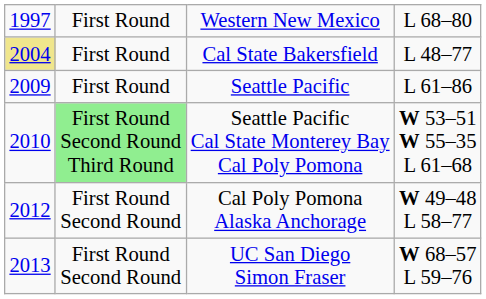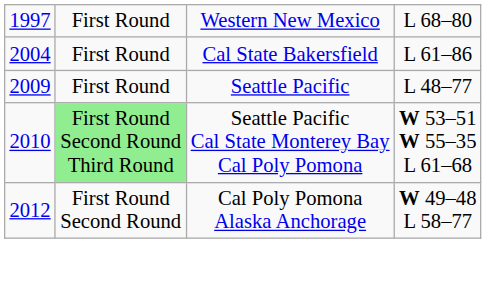Cal State Bakersfield | column 1: khaki background -> no background
Cal State Bakersfield | column 4: L 48–77 -> L 61–86
Seattle Pacific | column 4: L 61–86 -> L 48–77
- row: 2013 | First Round Second Round | UC San Diego Simon Fraser | W 68–57 L 59–76
